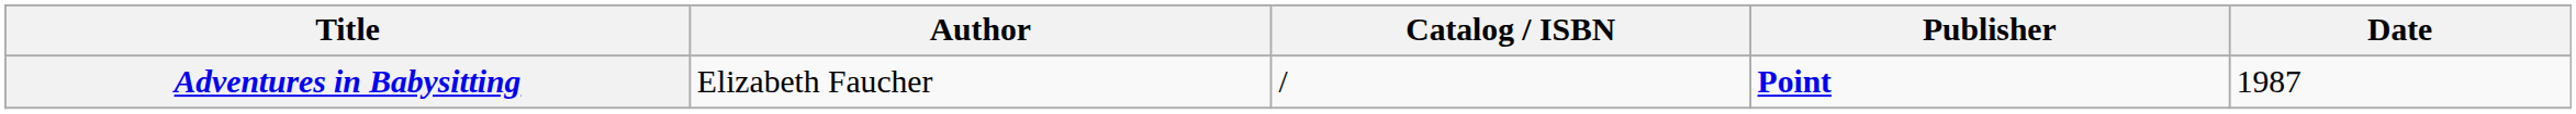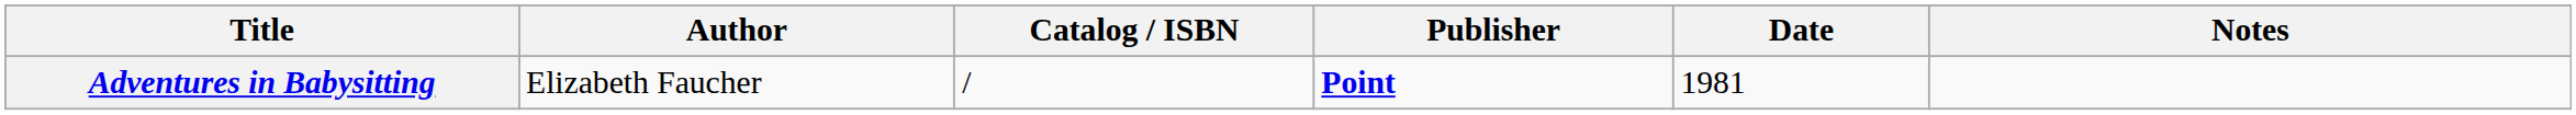+ column: Notes
Adventures in Babysitting | Date: 1987 -> 1981
